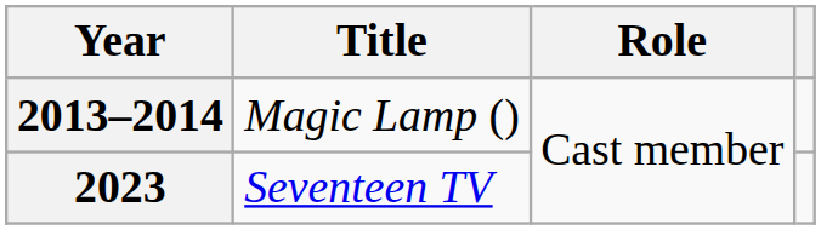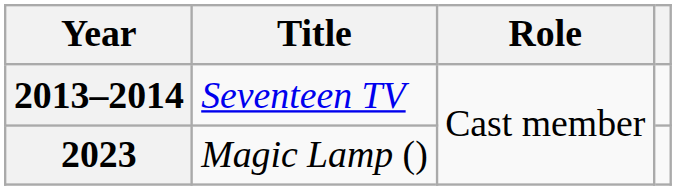2013–2014 | Title: Magic Lamp () -> Seventeen TV
2023 | Title: Seventeen TV -> Magic Lamp ()
